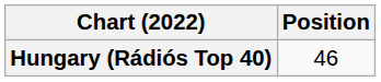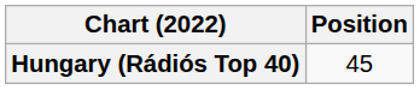Hungary (Rádiós Top 40) | Position: 46 -> 45
